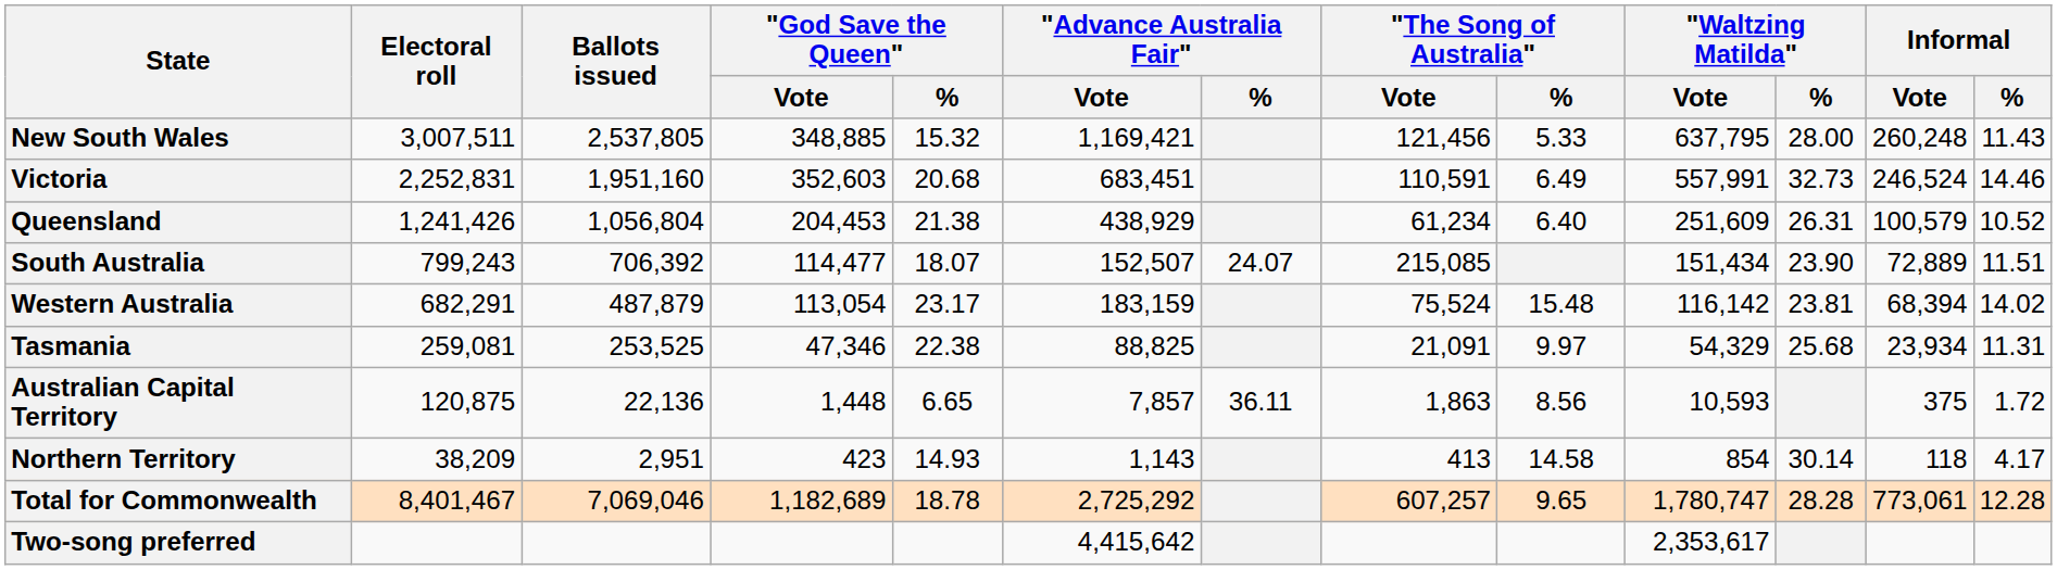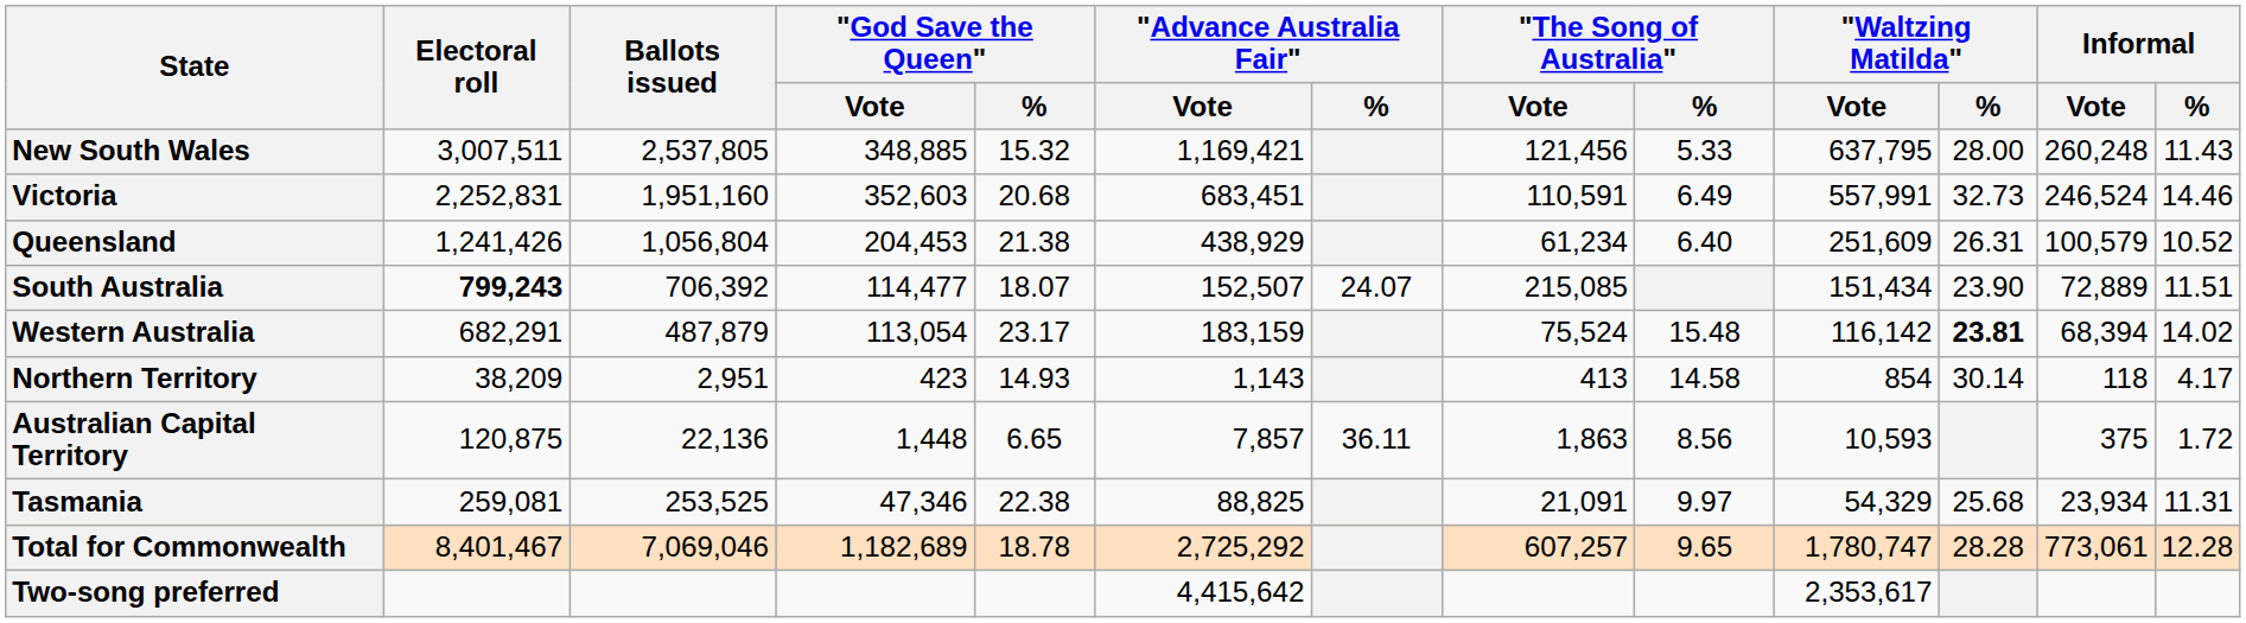South Australia | Electoral roll: normal -> bold
Western Australia | "Waltzing Matilda" / %: normal -> bold
rows swapped: Tasmania <-> Northern Territory
